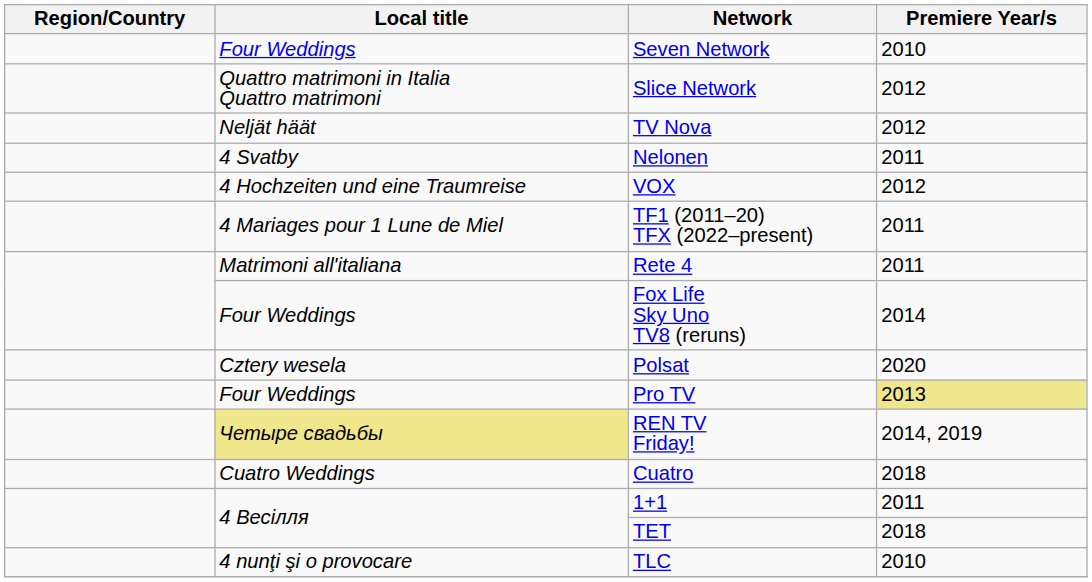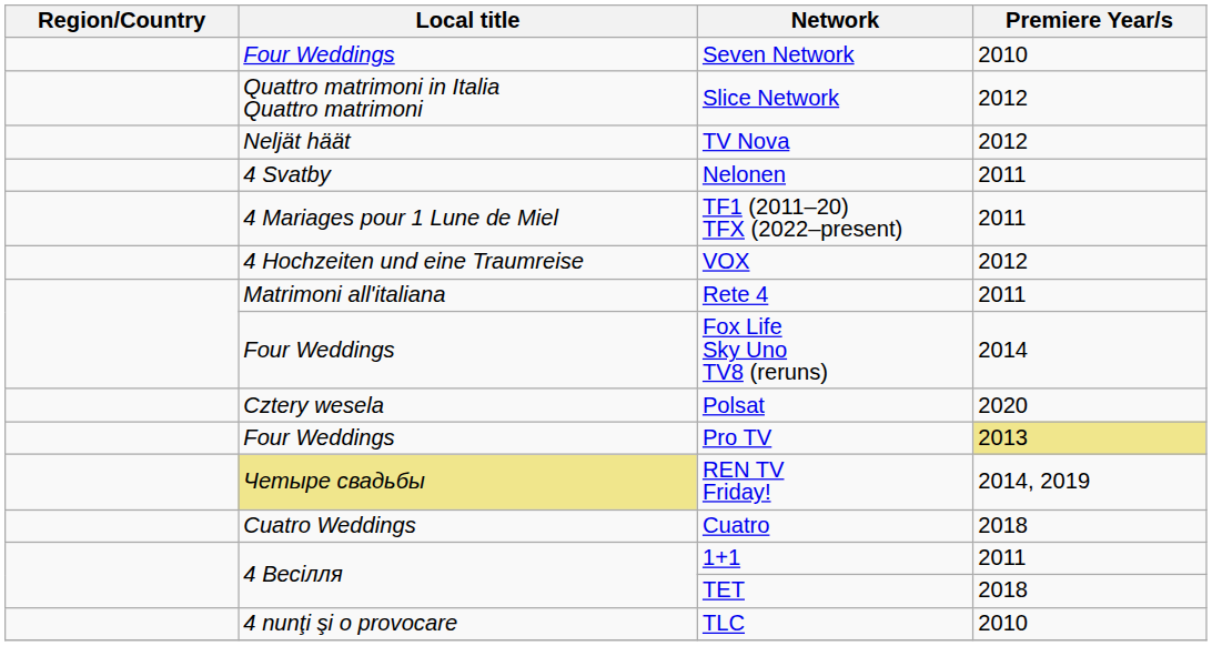rows swapped: TF1 (2011–20) TFX (2022–present) <-> VOX
